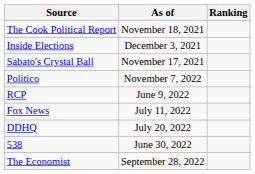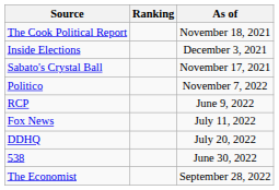columns swapped: Ranking <-> As of
